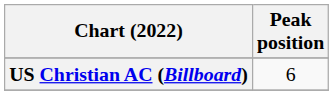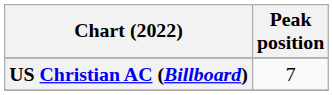US Christian AC (Billboard) | Peak position: 6 -> 7
